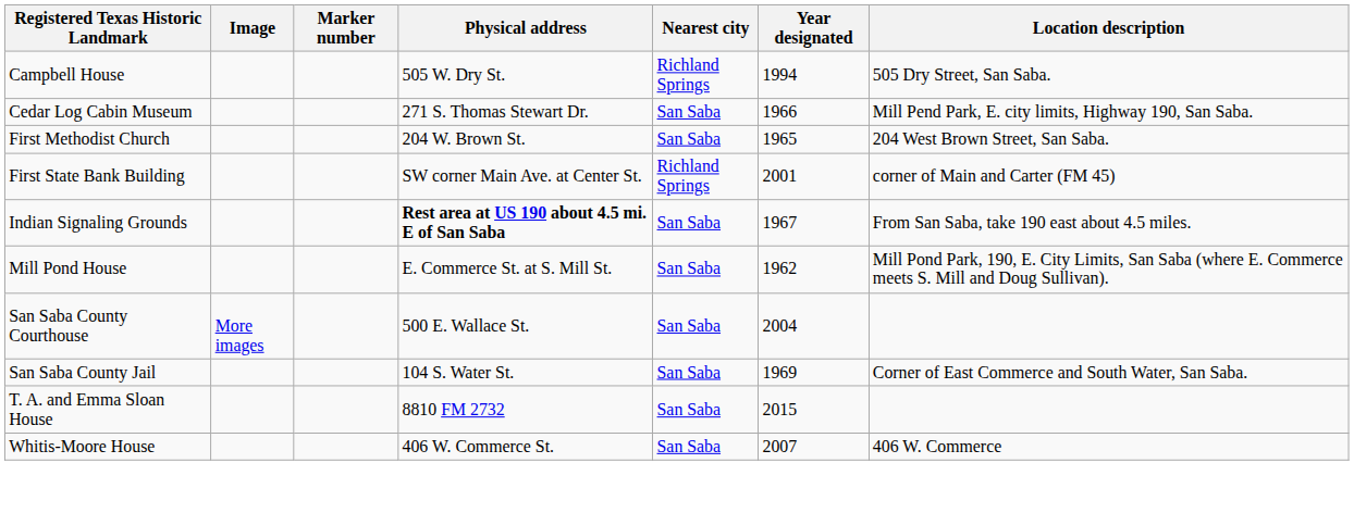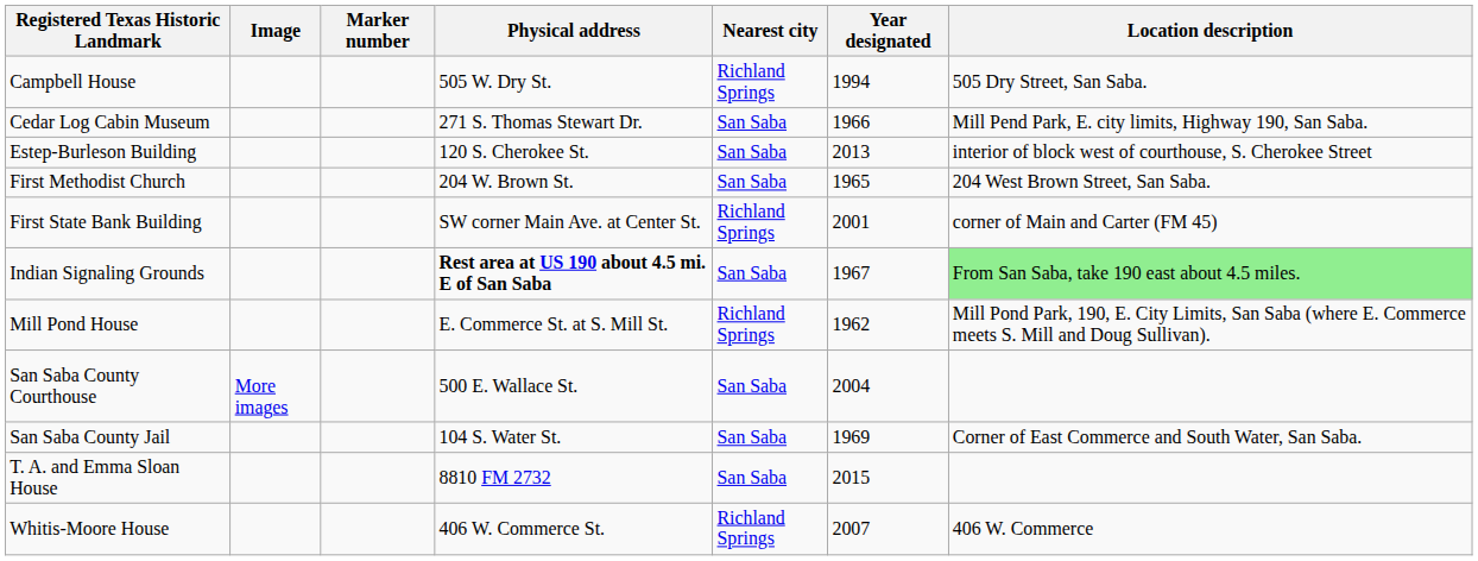+ row: Estep-Burleson Building | 120 S. Cherokee St. | San Saba | 2013 | interior of block west of courthouse, S. Cherokee Street
Indian Signaling Grounds | Location description: no background -> lightgreen background
Mill Pond House | Nearest city: San Saba -> Richland Springs
Whitis-Moore House | Nearest city: San Saba -> Richland Springs
